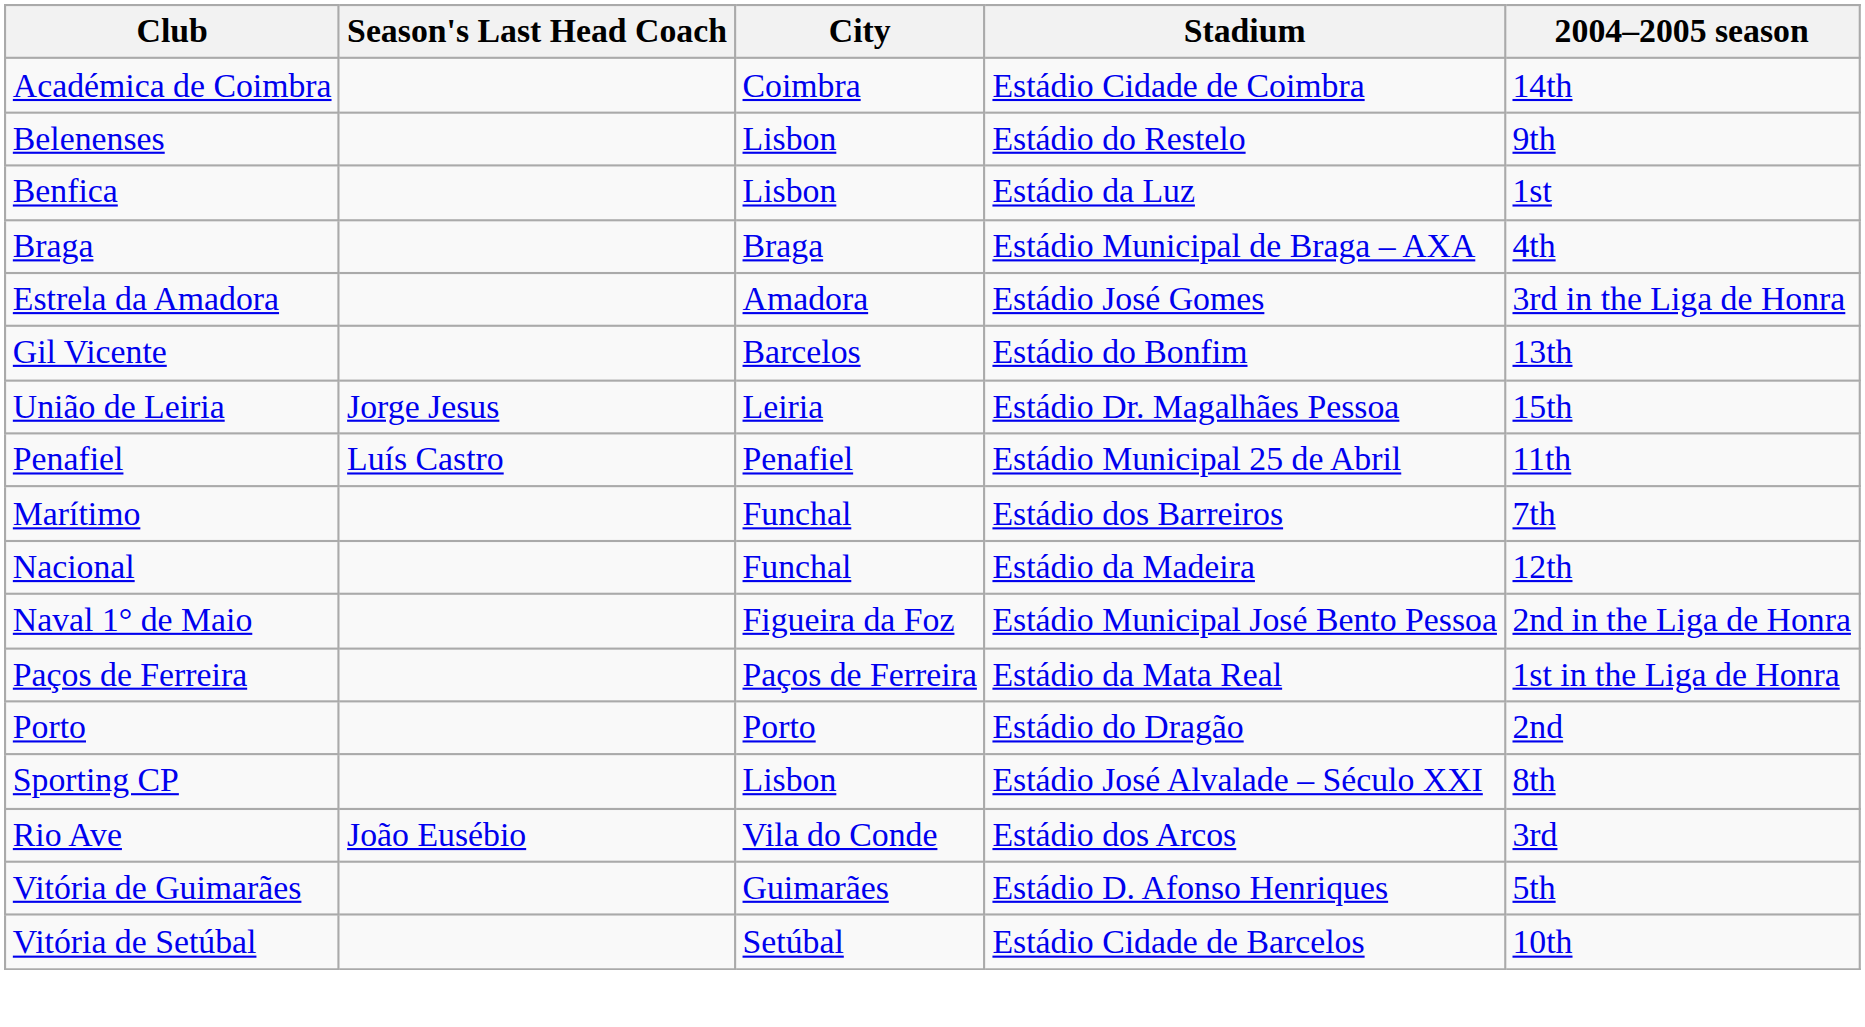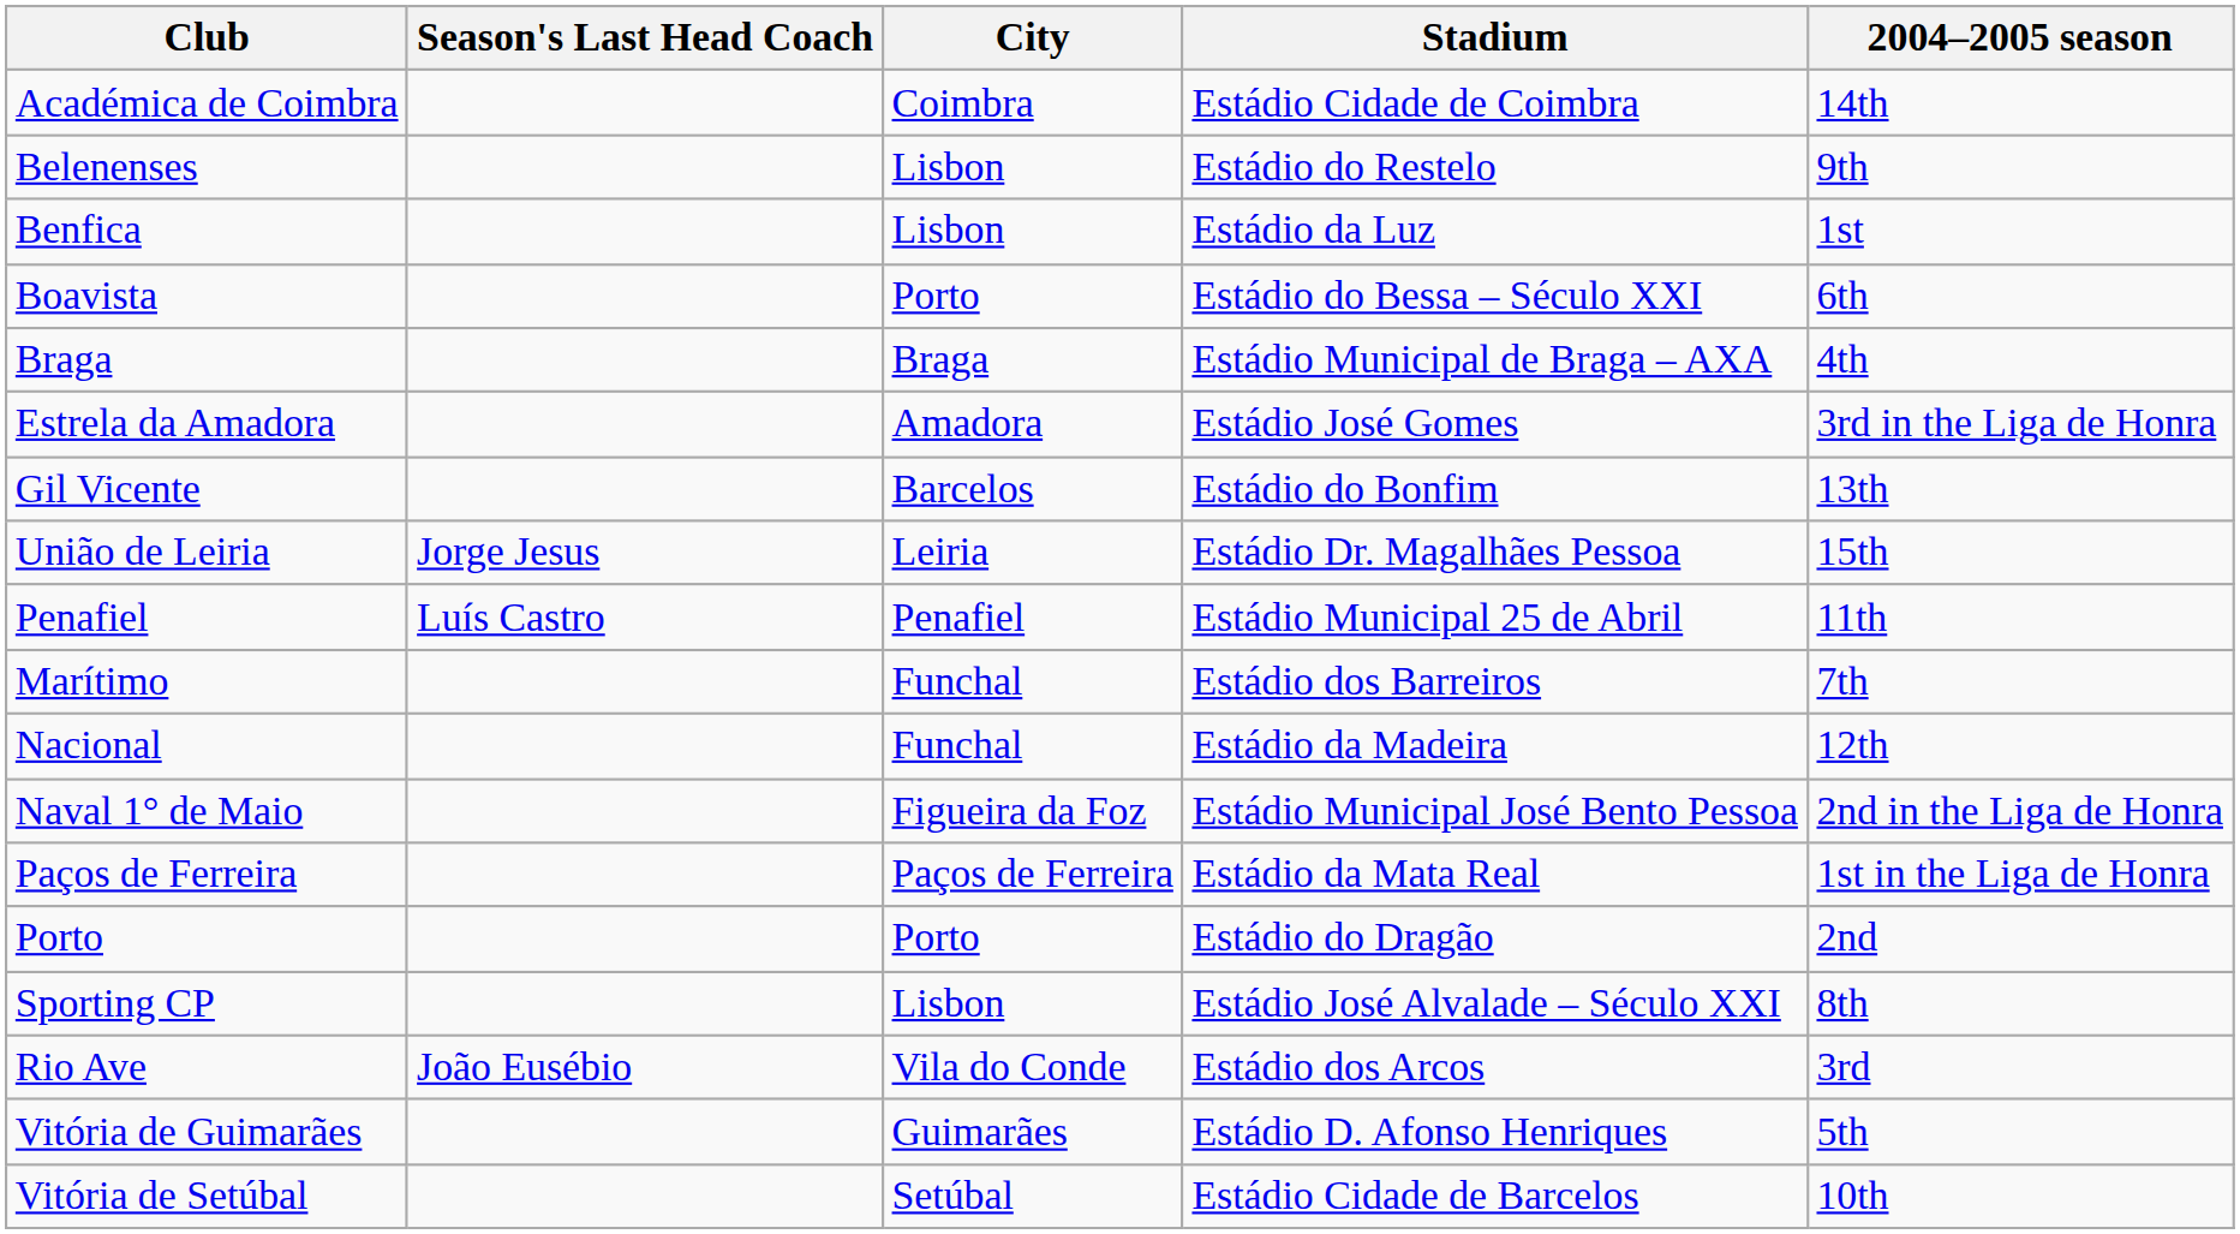+ row: Boavista | Porto | Estádio do Bessa – Século XXI | 6th
